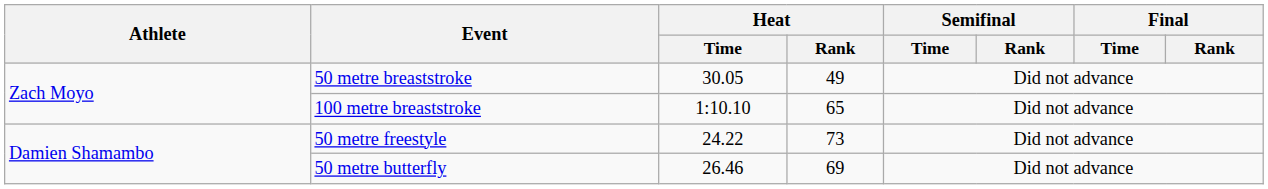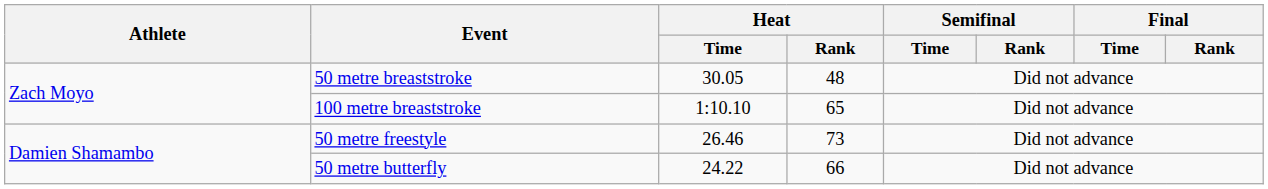50 metre breaststroke | Heat / Rank: 49 -> 48
50 metre freestyle | Heat / Time: 24.22 -> 26.46
50 metre butterfly | Heat / Time: 26.46 -> 24.22
50 metre butterfly | Heat / Rank: 69 -> 66
